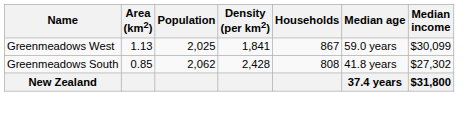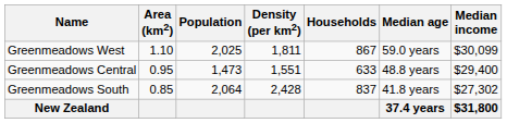Greenmeadows West | Area (km2): 1.13 -> 1.10
Greenmeadows West | Density (per km2): 1,841 -> 1,811
+ row: Greenmeadows Central | 0.95 | 1,473 | 1,551 | 633 | 48.8 years | $29,400
Greenmeadows South | Population: 2,062 -> 2,064
Greenmeadows South | Households: 808 -> 837
